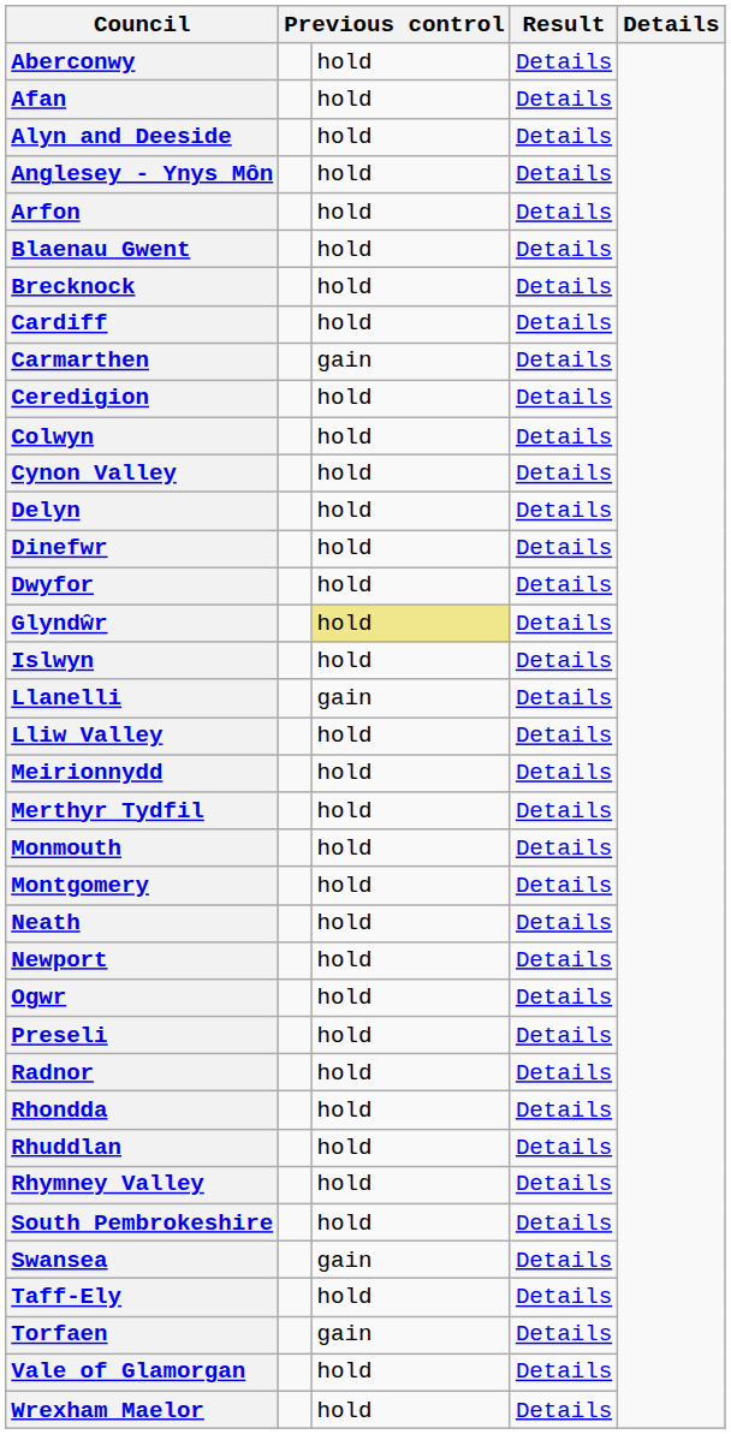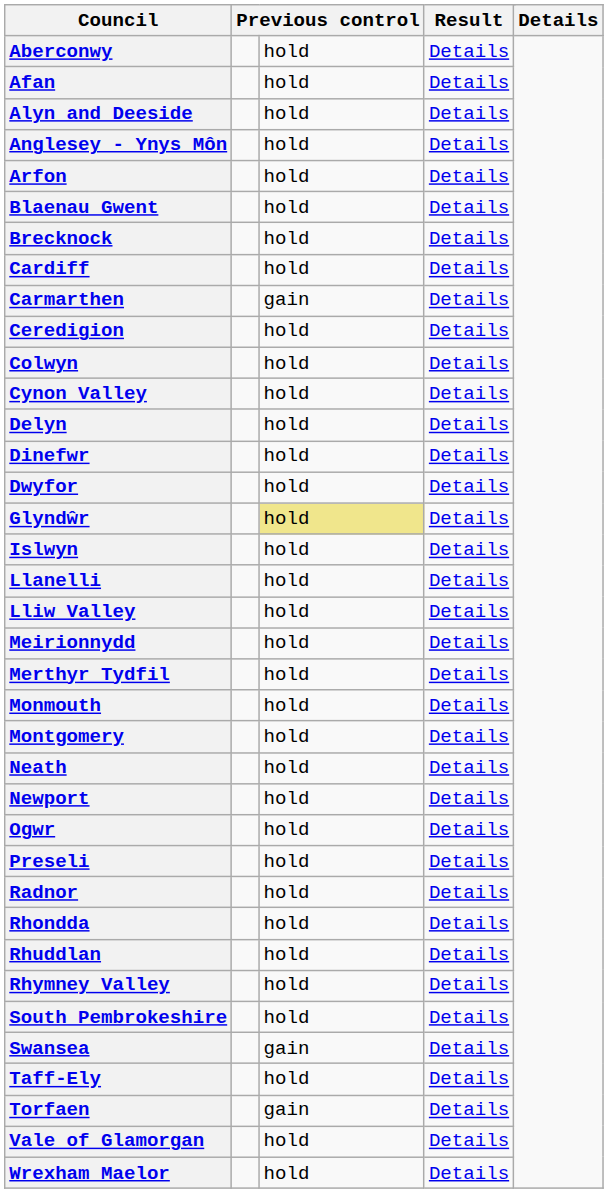Llanelli | column 3: gain -> hold
